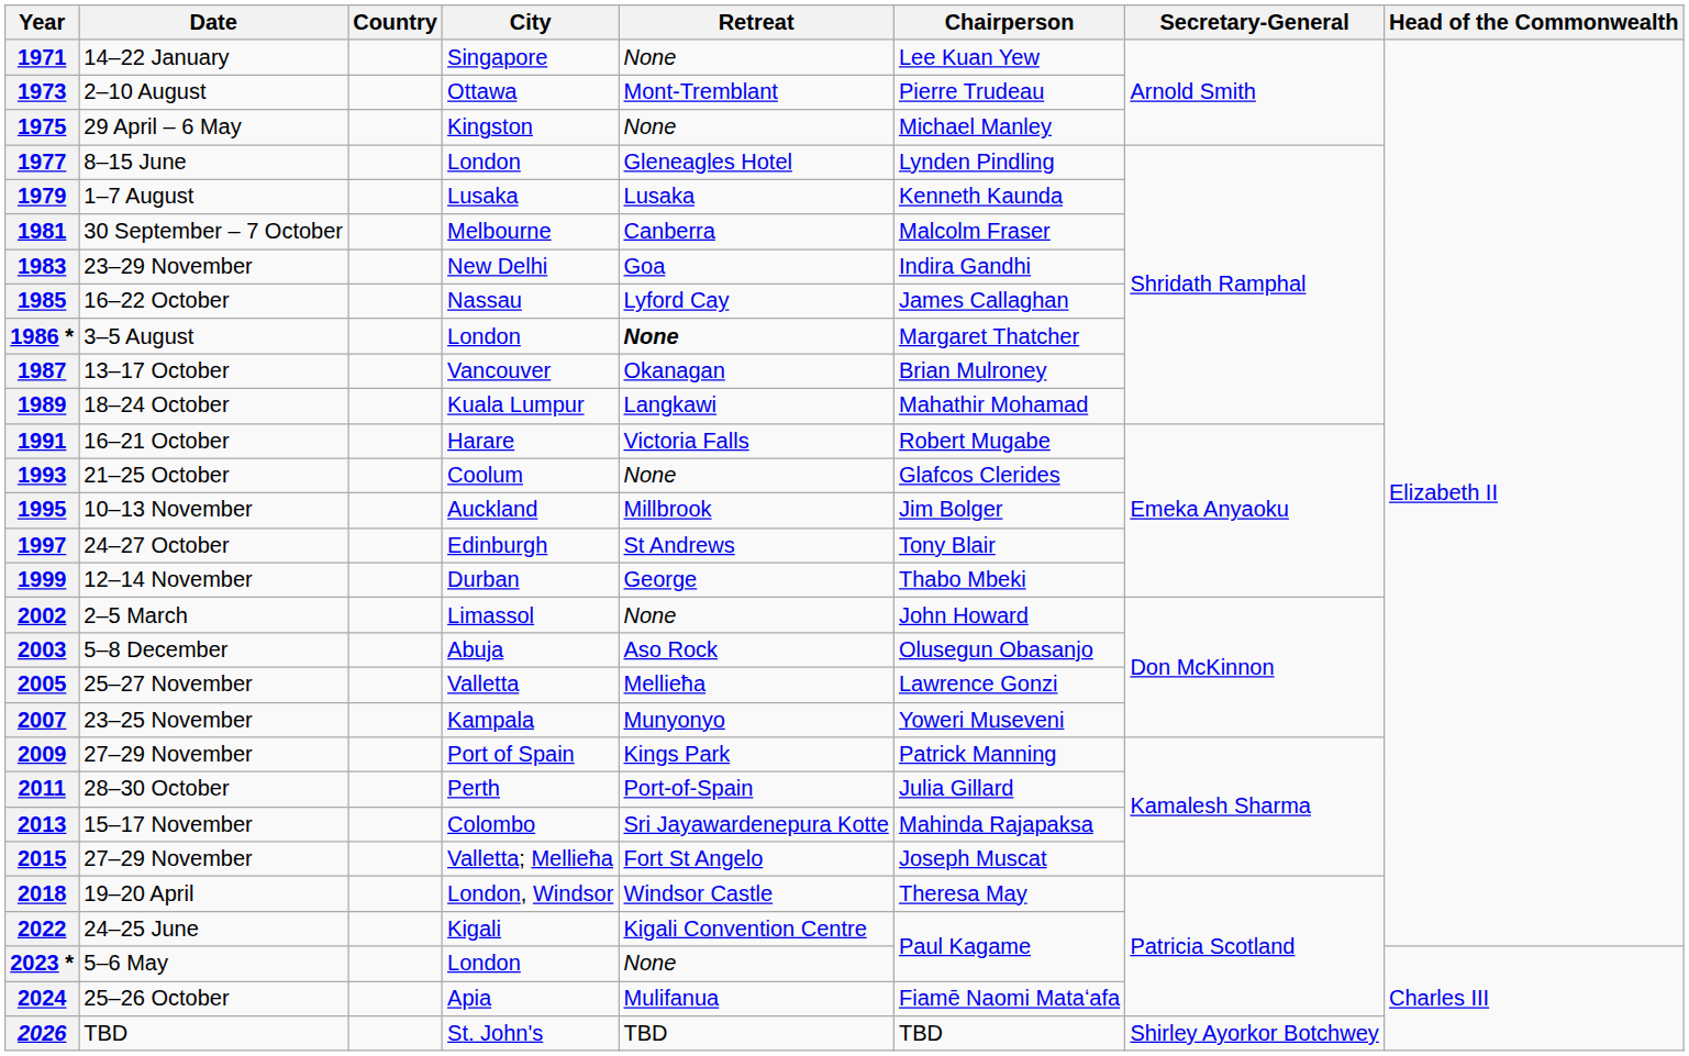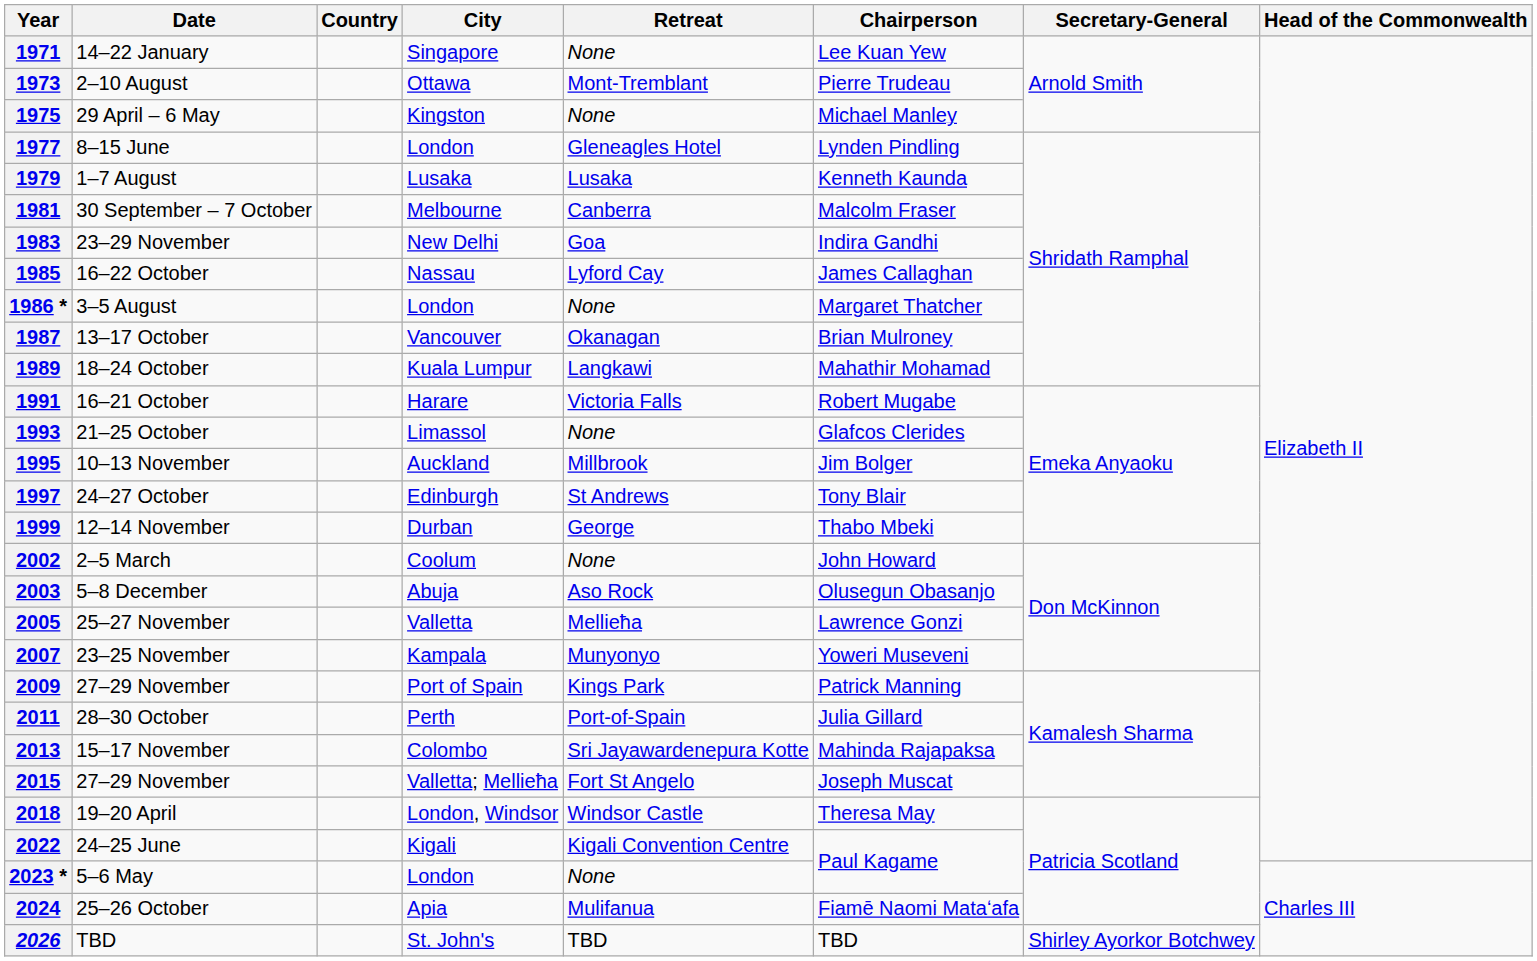1986 * | Retreat: bold -> normal
1993 | City: Coolum -> Limassol
2002 | City: Limassol -> Coolum
